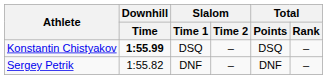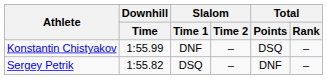Konstantin Chistyakov | Downhill / Time: bold -> normal
Konstantin Chistyakov | Slalom / Time 1: DSQ -> DNF
Sergey Petrik | Slalom / Time 1: DNF -> DSQ
